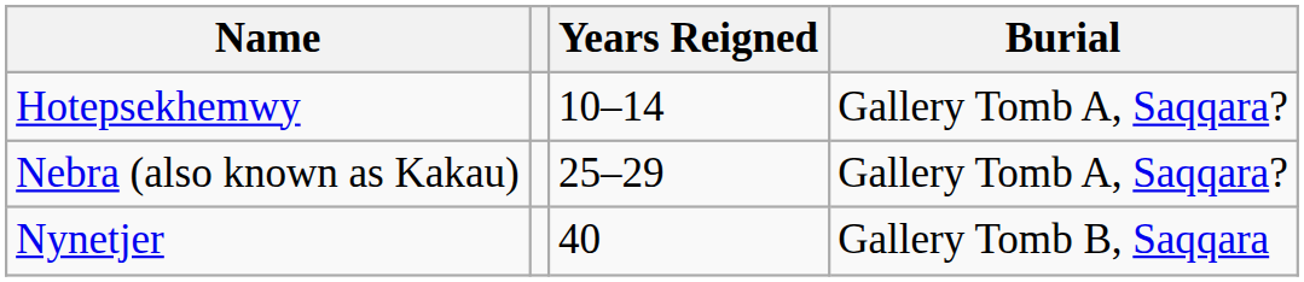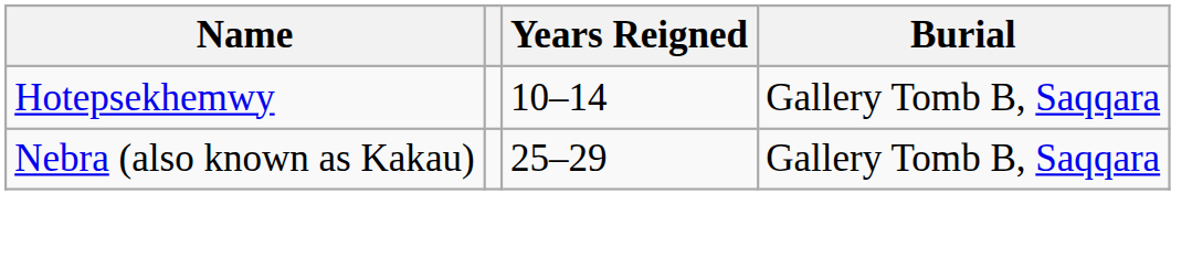Hotepsekhemwy | Burial: Gallery Tomb A, Saqqara? -> Gallery Tomb B, Saqqara
Nebra (also known as Kakau) | Burial: Gallery Tomb A, Saqqara? -> Gallery Tomb B, Saqqara
- row: Nynetjer | 40 | Gallery Tomb B, Saqqara
